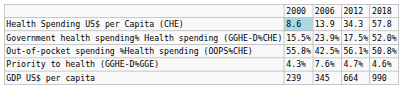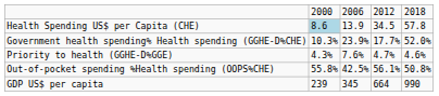Health Spending US$ per Capita (CHE) | column 4: 34.3 -> 34.5
Government health spending% Health spending (GGHE-D%CHE) | column 2: 15.5% -> 10.3%
Government health spending% Health spending (GGHE-D%CHE) | column 4: 17.5% -> 17.7%
rows swapped: Out-of-pocket spending %Health spending (OOPS%CHE) <-> Priority to health (GGHE-D%GGE)
